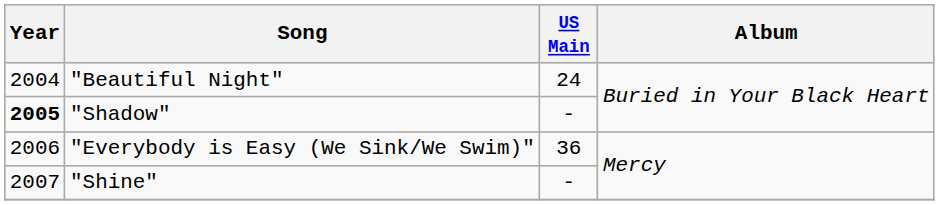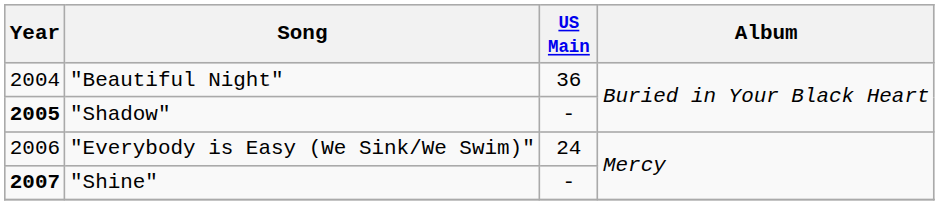"Beautiful Night" | US Main: 24 -> 36
"Everybody is Easy (We Sink/We Swim)" | US Main: 36 -> 24
"Shine" | Year: normal -> bold
